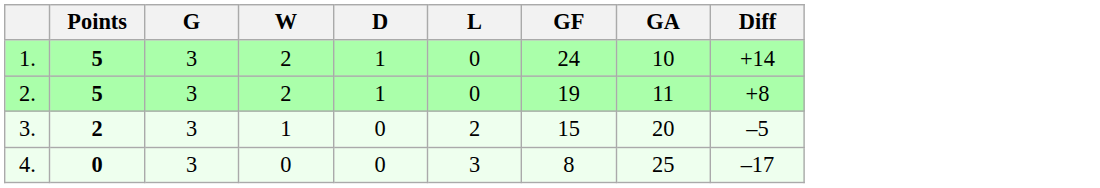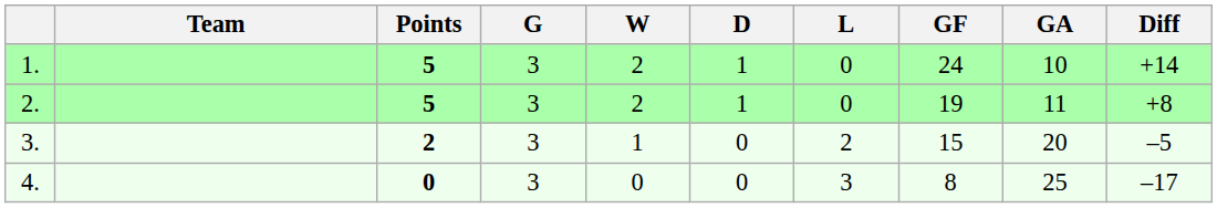+ column: Team
